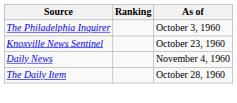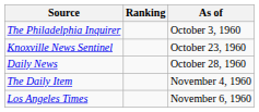Daily News | As of: November 4, 1960 -> October 28, 1960
The Daily Item | As of: October 28, 1960 -> November 4, 1960
+ row: Los Angeles Times | November 6, 1960
